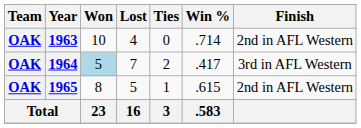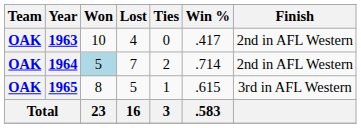1963 | Win %: .714 -> .417
1964 | Win %: .417 -> .714
1964 | Finish: 3rd in AFL Western -> 2nd in AFL Western
1965 | Finish: 2nd in AFL Western -> 3rd in AFL Western
